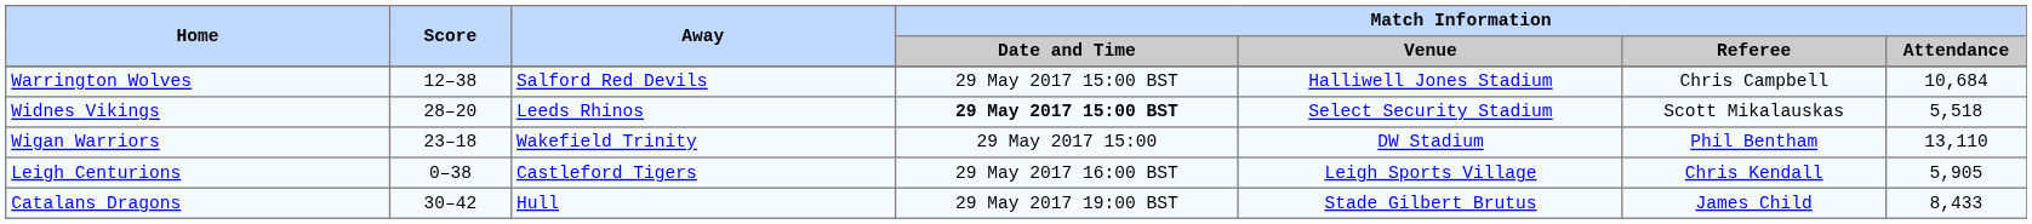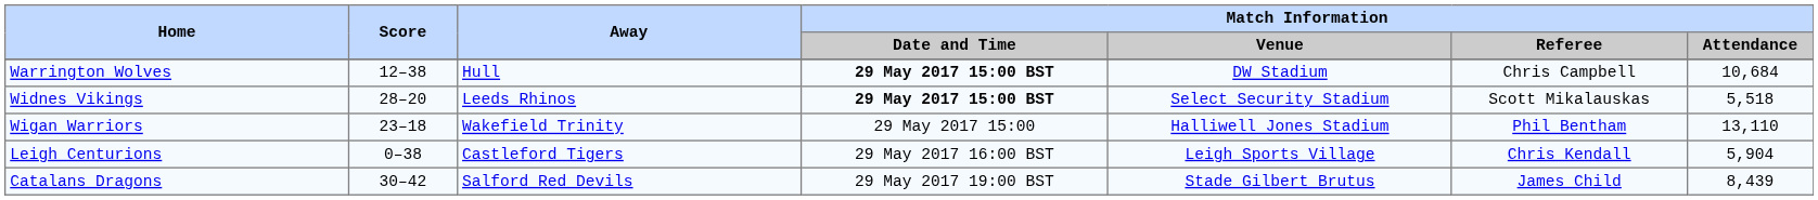Warrington Wolves | Away: Salford Red Devils -> Hull
Warrington Wolves | Match Information / Date and Time: normal -> bold
Warrington Wolves | Match Information / Venue: Halliwell Jones Stadium -> DW Stadium
Wigan Warriors | Match Information / Venue: DW Stadium -> Halliwell Jones Stadium
Leigh Centurions | Match Information / Attendance: 5,905 -> 5,904
Catalans Dragons | Away: Hull -> Salford Red Devils
Catalans Dragons | Match Information / Attendance: 8,433 -> 8,439
